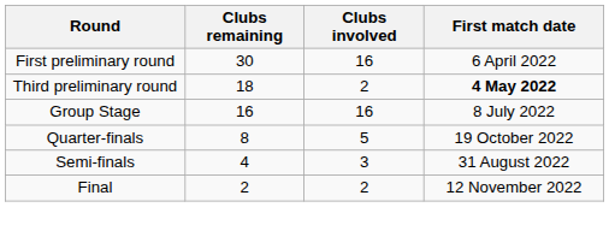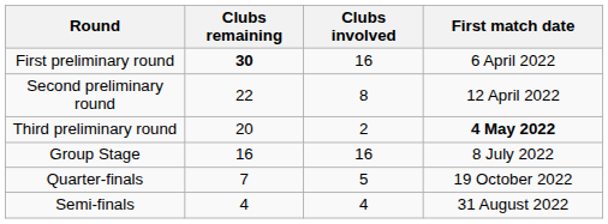First preliminary round | Clubs remaining: normal -> bold
+ row: Second preliminary round | 22 | 8 | 12 April 2022
Third preliminary round | Clubs remaining: 18 -> 20
Quarter-finals | Clubs remaining: 8 -> 7
Semi-finals | Clubs involved: 3 -> 4
- row: Final | 2 | 2 | 12 November 2022
